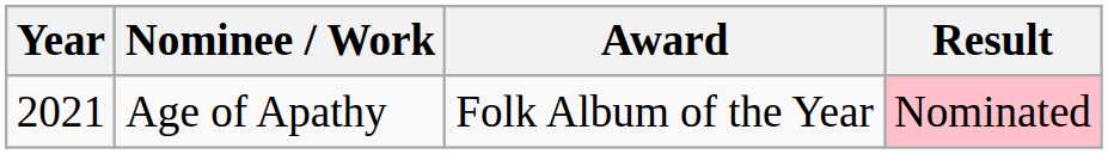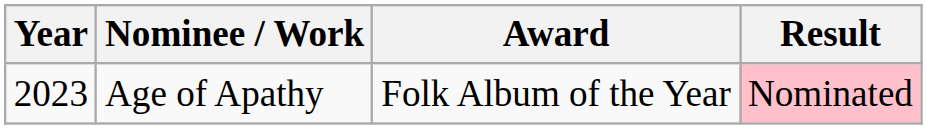Age of Apathy | Year: 2021 -> 2023
